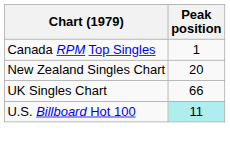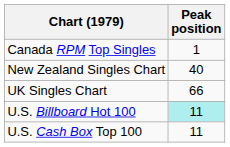New Zealand Singles Chart | Peak position: 20 -> 40
+ row: U.S. Cash Box Top 100 | 11
